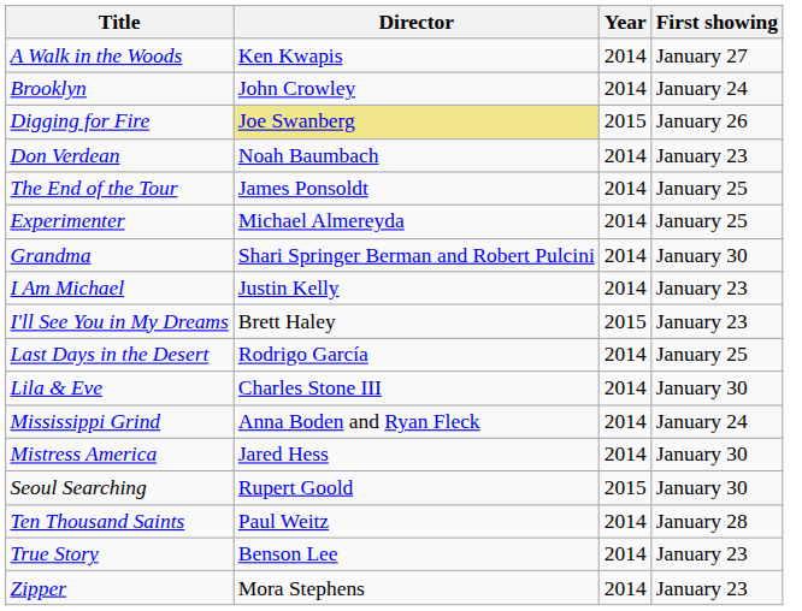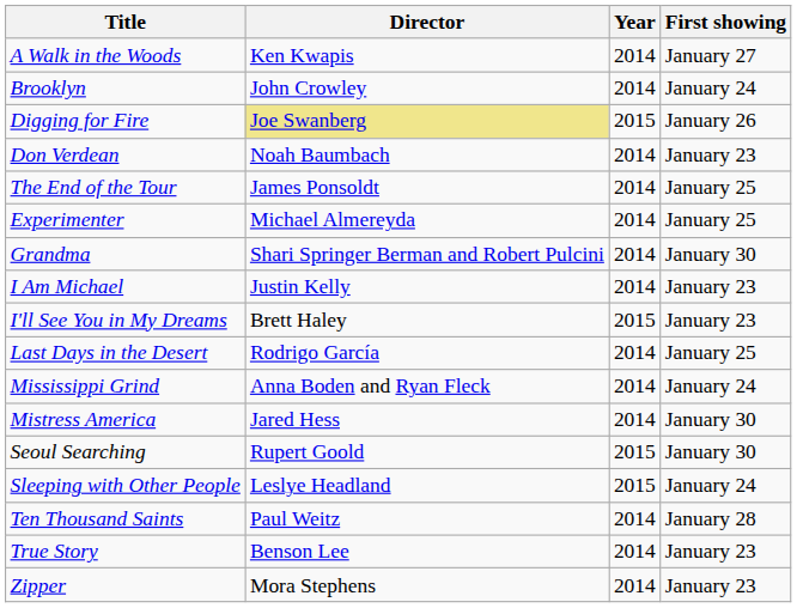- row: Lila & Eve | Charles Stone III | 2014 | January 30
+ row: Sleeping with Other People | Leslye Headland | 2015 | January 24
